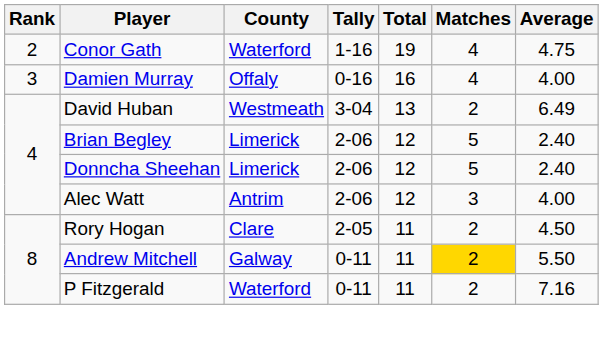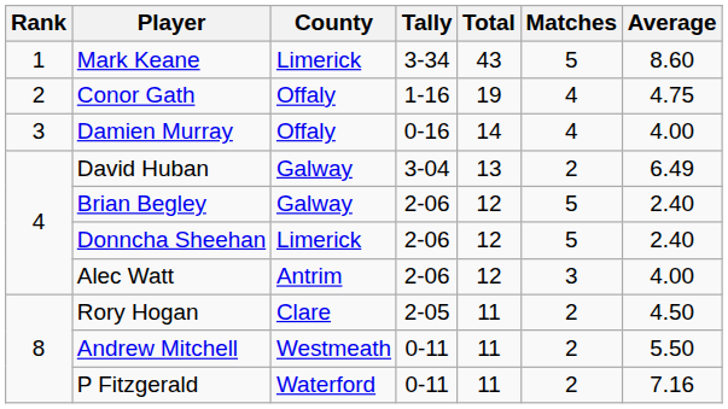+ row: 1 | Mark Keane | Limerick | 3-34 | 43 | 5 | 8.60
Conor Gath | County: Waterford -> Offaly
Damien Murray | Total: 16 -> 14
David Huban | County: Westmeath -> Galway
Brian Begley | County: Limerick -> Galway
Andrew Mitchell | County: Galway -> Westmeath
Andrew Mitchell | Matches: gold background -> no background
